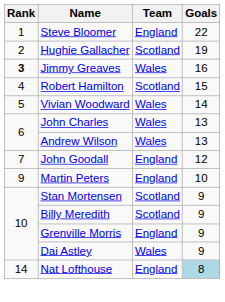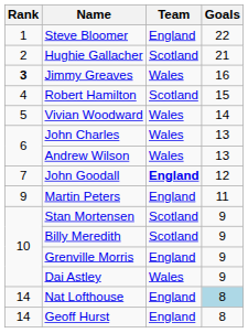Hughie Gallacher | Goals: 19 -> 21
John Goodall | Team: normal -> bold
Martin Peters | Goals: 10 -> 11
+ row: 14 | Geoff Hurst | England | 8
